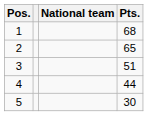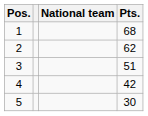2 | Pts.: 65 -> 62
4 | Pts.: 44 -> 42
